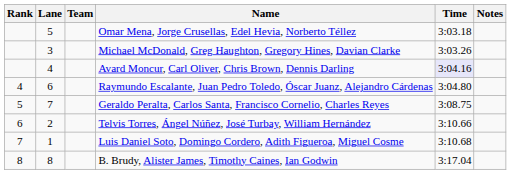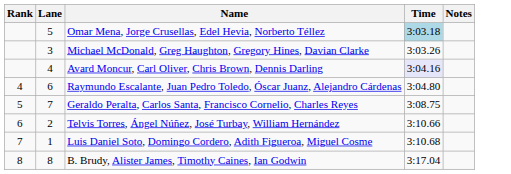- column: Team
Omar Mena, Jorge Crusellas, Edel Hevia, Norberto Téllez | Time: no background -> lightblue background
